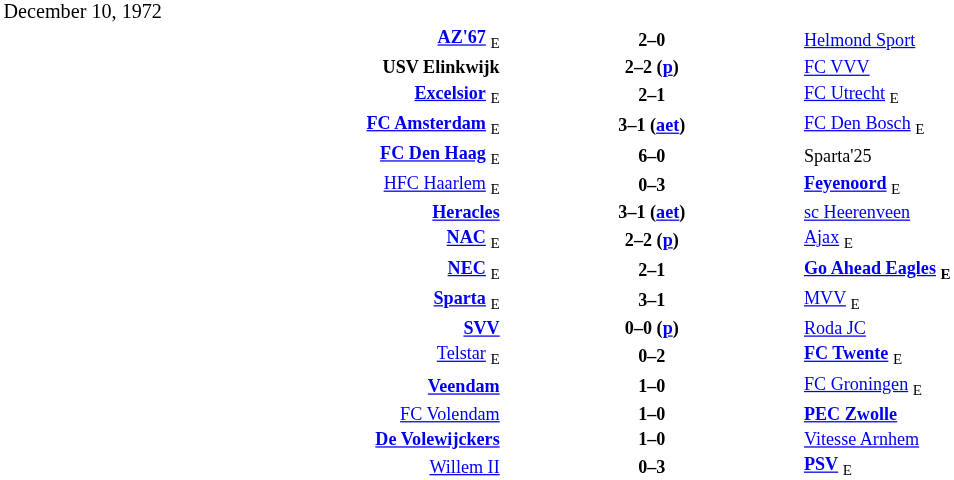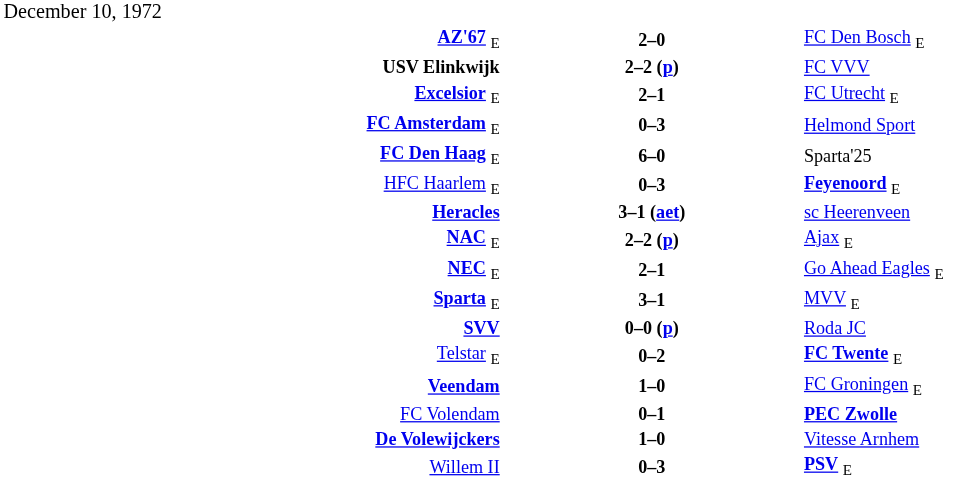AZ'67 E | column 3: Helmond Sport -> FC Den Bosch E
FC Amsterdam E | column 2: 3–1 (aet) -> 0–3
FC Amsterdam E | column 3: FC Den Bosch E -> Helmond Sport
NEC E | column 3: bold -> normal
FC Volendam | column 2: 1–0 -> 0–1
